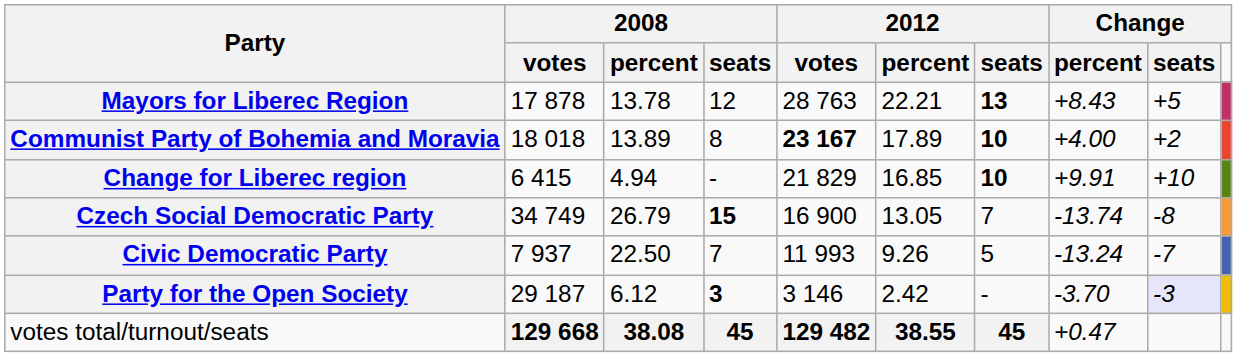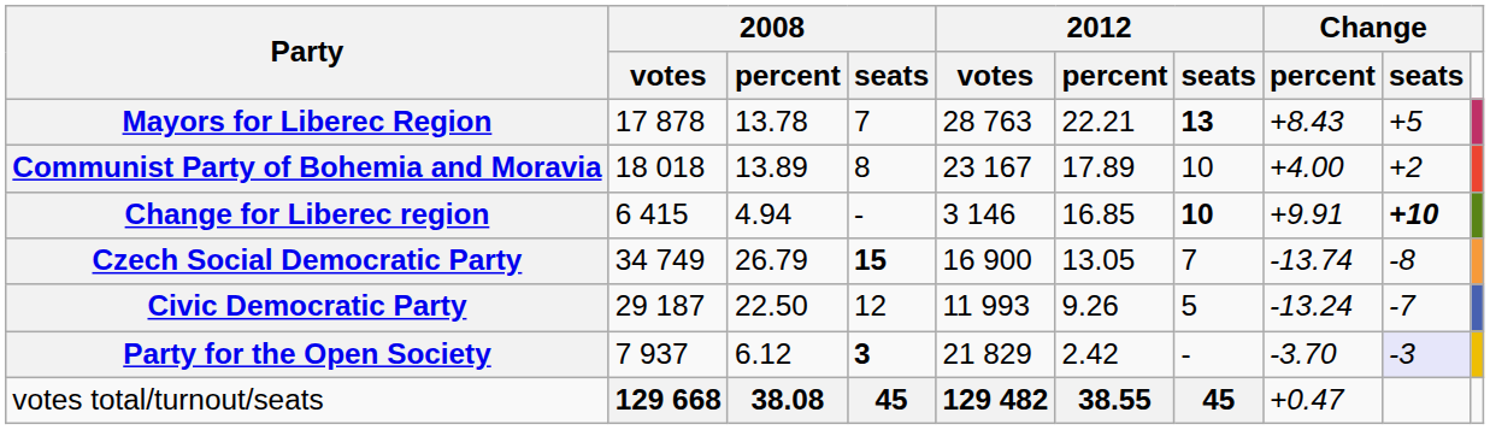Mayors for Liberec Region | column 4: 12 -> 7
Communist Party of Bohemia and Moravia | column 5: bold -> normal
Communist Party of Bohemia and Moravia | column 7: bold -> normal
Change for Liberec region | column 5: 21 829 -> 3 146
Change for Liberec region | column 9: normal -> bold
Civic Democratic Party | column 2: 7 937 -> 29 187
Civic Democratic Party | column 4: 7 -> 12
Party for the Open Society | column 2: 29 187 -> 7 937
Party for the Open Society | column 5: 3 146 -> 21 829
